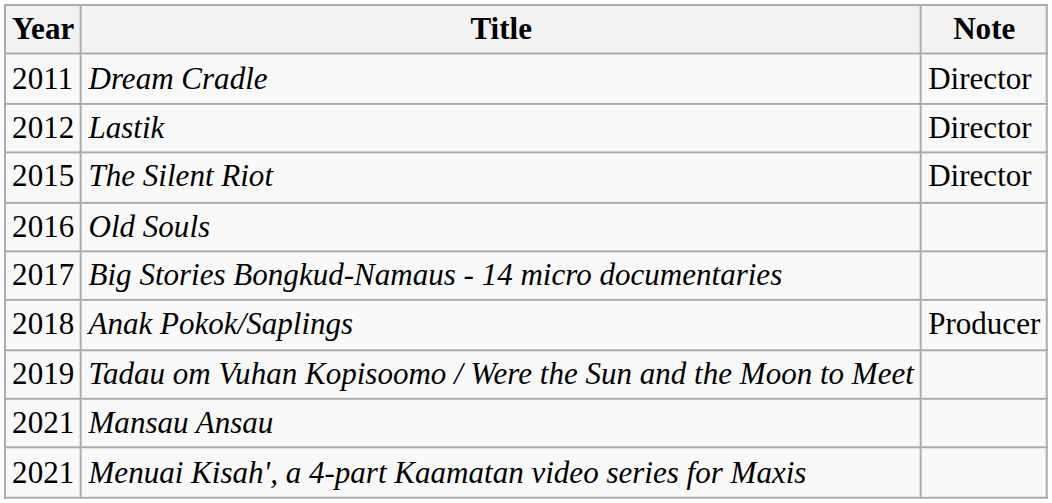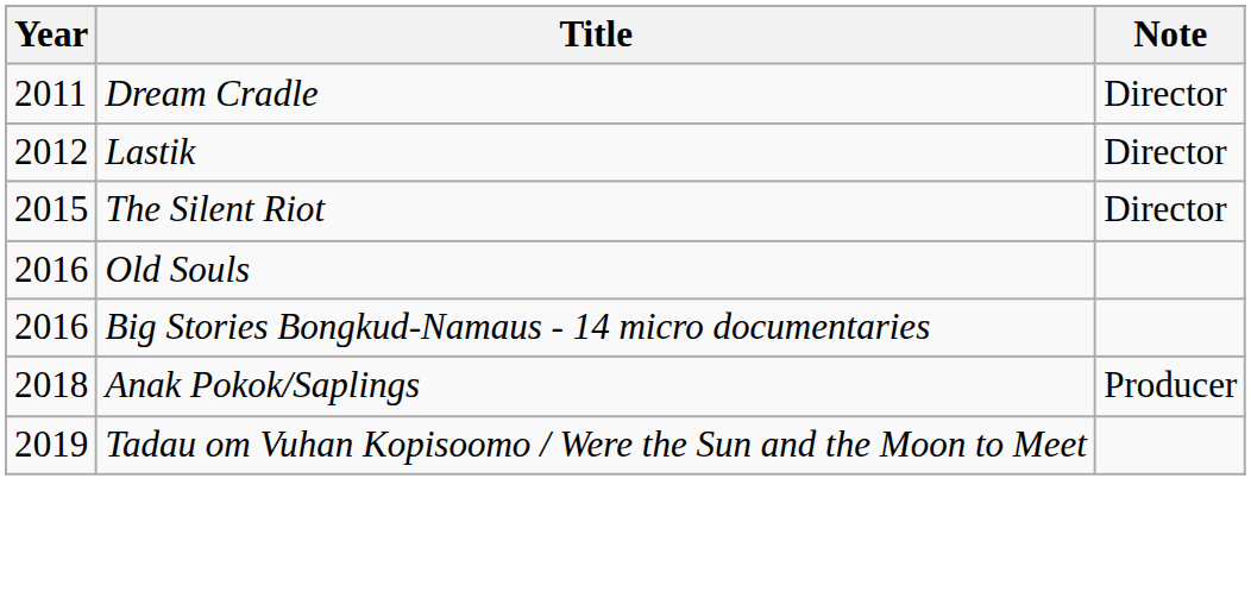Big Stories Bongkud-Namaus - 14 micro documentaries | Year: 2017 -> 2016
- row: 2021 | Mansau Ansau
- row: 2021 | Menuai Kisah', a 4-part Kaamatan video series for Maxis
